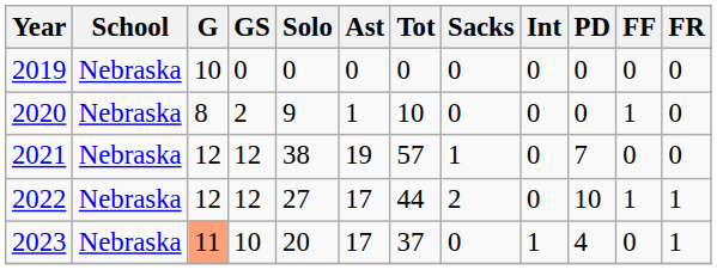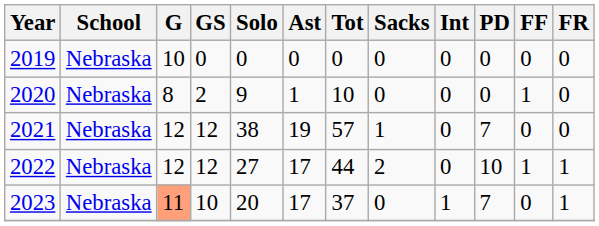2023 | PD: 4 -> 7
